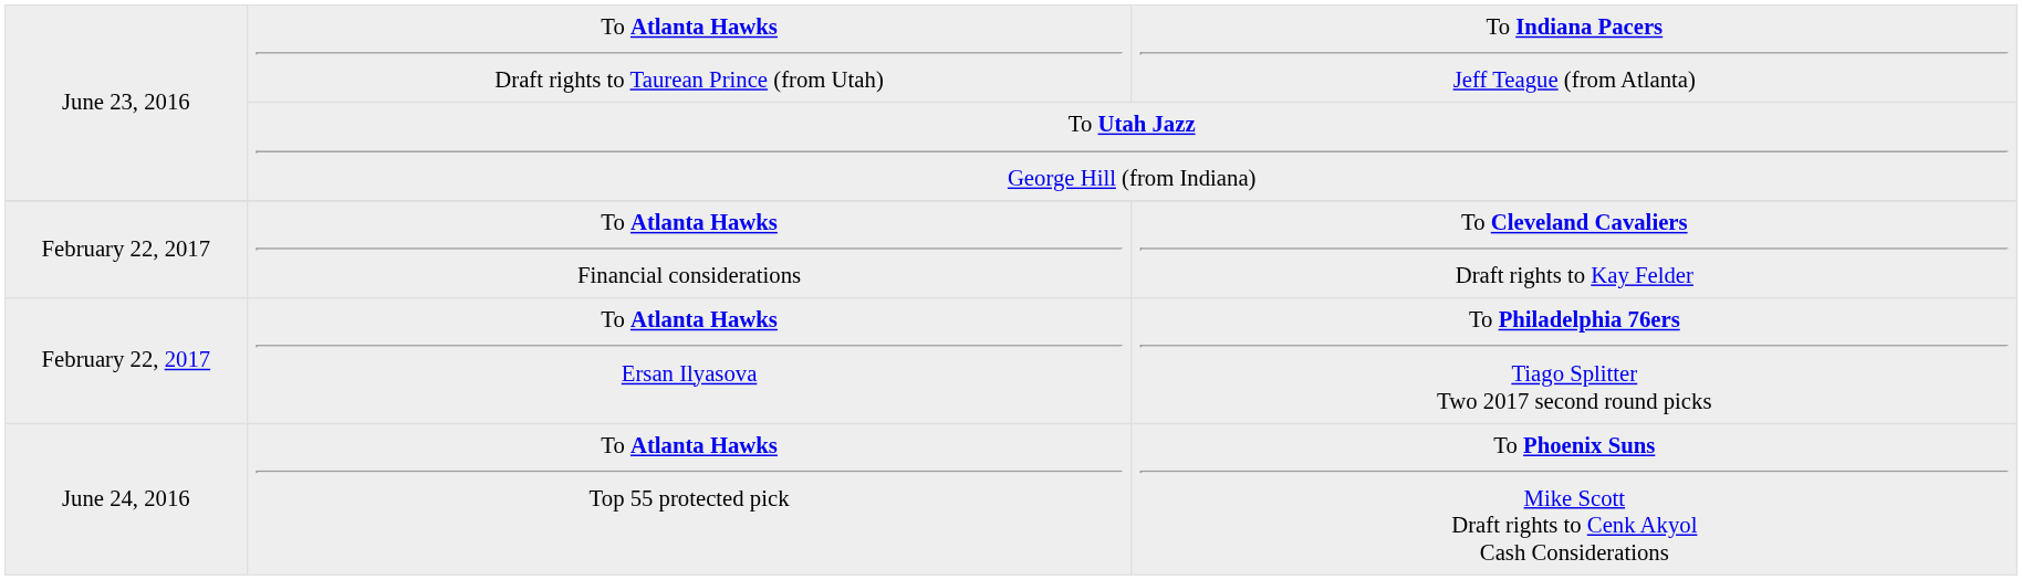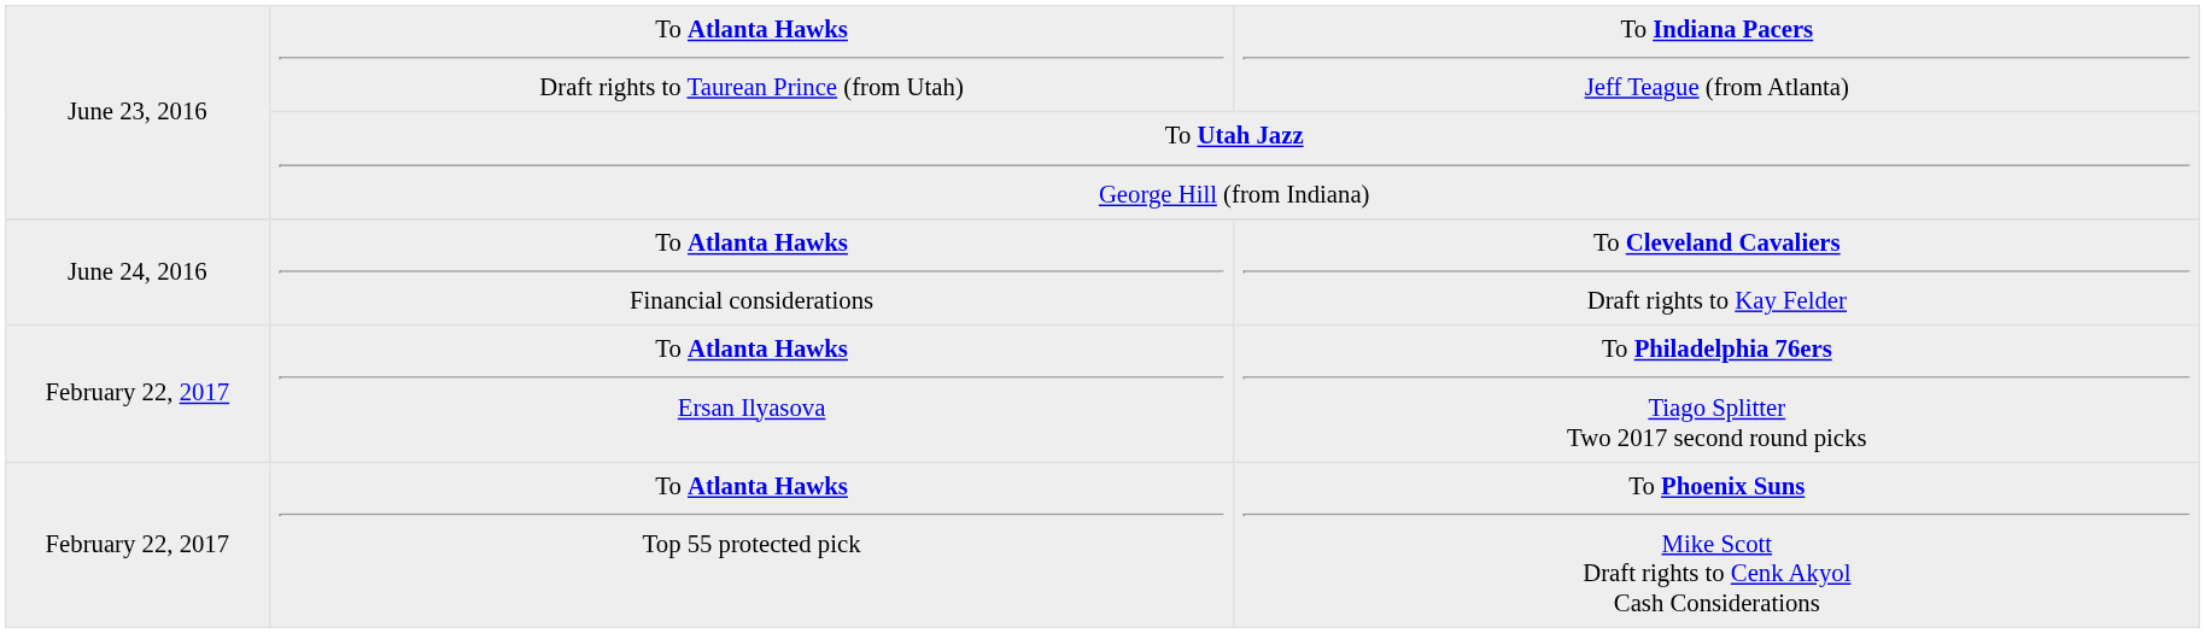To Atlanta Hawks Financial considerations | column 1: February 22, 2017 -> June 24, 2016
To Atlanta Hawks Top 55 protected pick | column 1: June 24, 2016 -> February 22, 2017
